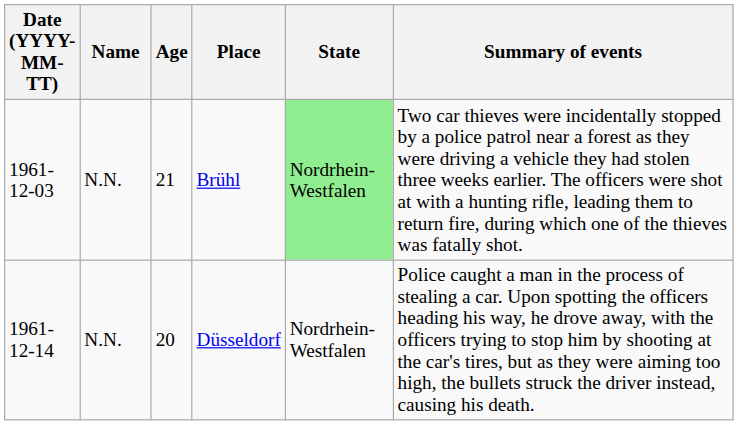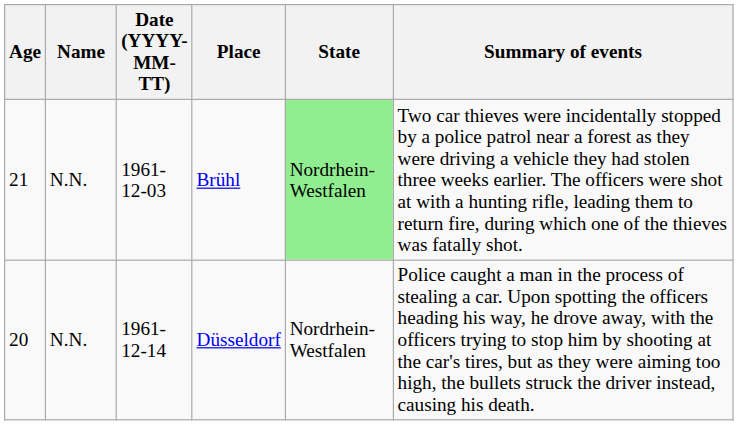columns swapped: Date (YYYY-MM-TT) <-> Age
